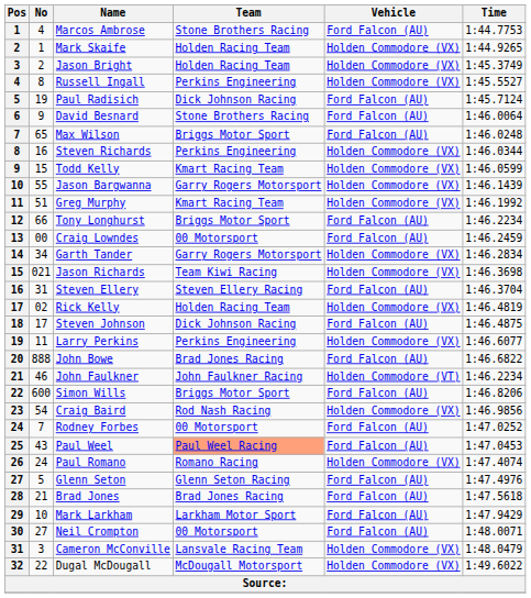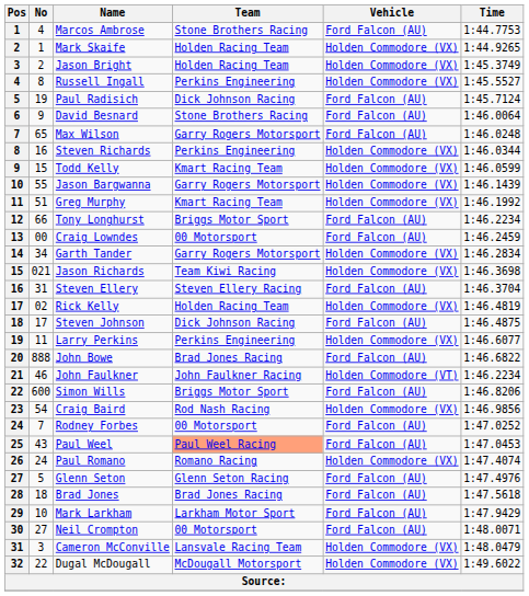Max Wilson | Team: Briggs Motor Sport -> Garry Rogers Motorsport
Brad Jones | No: 21 -> 18
